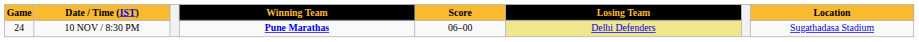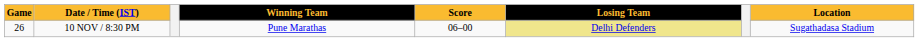10 NOV / 8:30 PM | Game: 24 -> 26
10 NOV / 8:30 PM | Winning Team: bold -> normal
